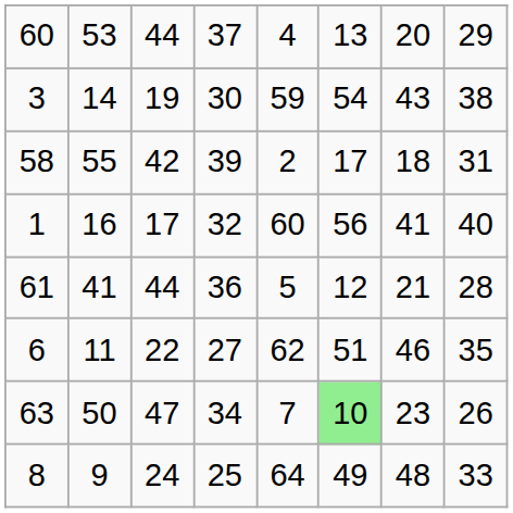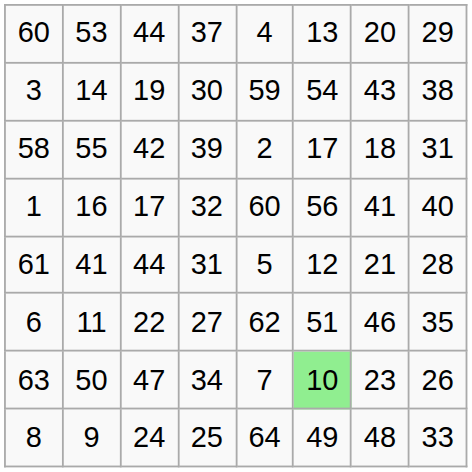61 | column 4: 36 -> 31
